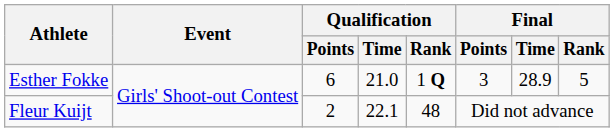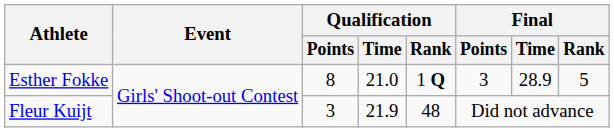Esther Fokke | Qualification / Points: 6 -> 8
Fleur Kuijt | Qualification / Points: 2 -> 3
Fleur Kuijt | Qualification / Time: 22.1 -> 21.9
